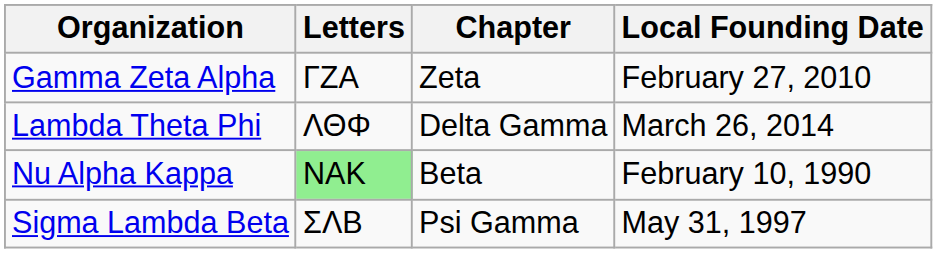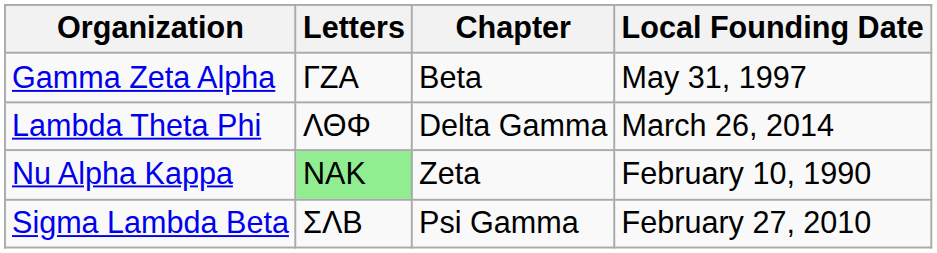Gamma Zeta Alpha | Chapter: Zeta -> Beta
Gamma Zeta Alpha | Local Founding Date: February 27, 2010 -> May 31, 1997
Nu Alpha Kappa | Chapter: Beta -> Zeta
Sigma Lambda Beta | Local Founding Date: May 31, 1997 -> February 27, 2010
